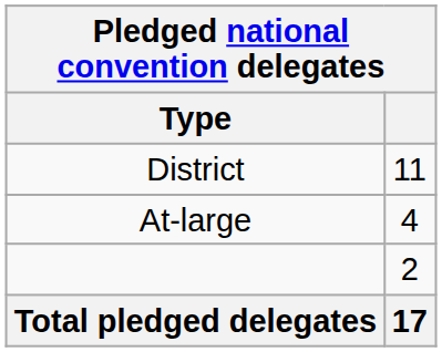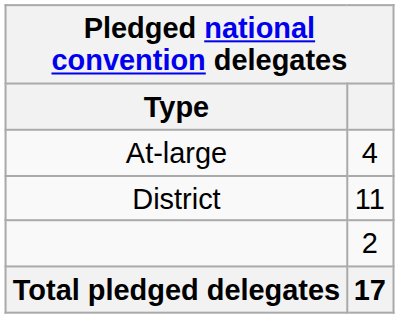rows swapped: District <-> At-large
